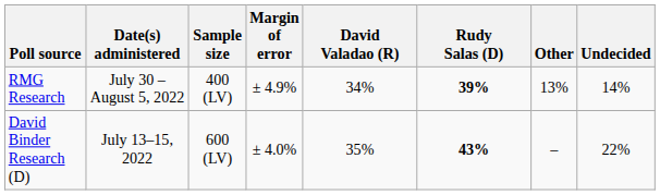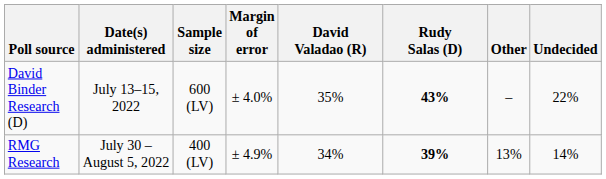rows swapped: RMG Research <-> David Binder Research (D)
